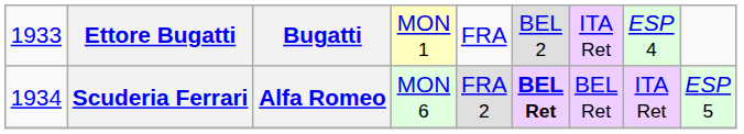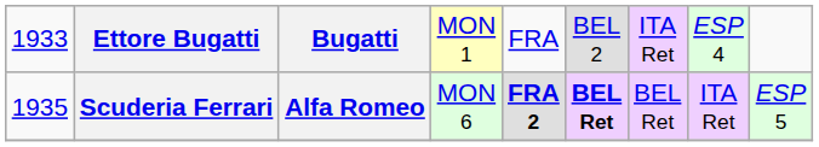Scuderia Ferrari | column 1: 1934 -> 1935
Scuderia Ferrari | column 5: normal -> bold
